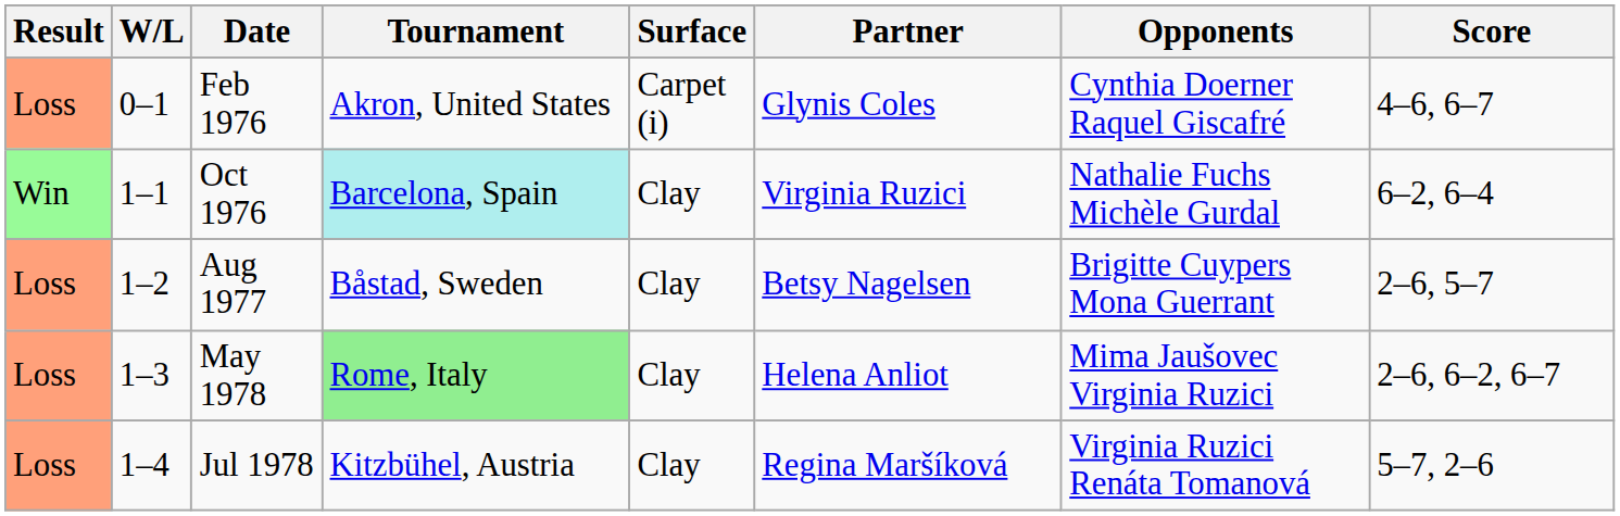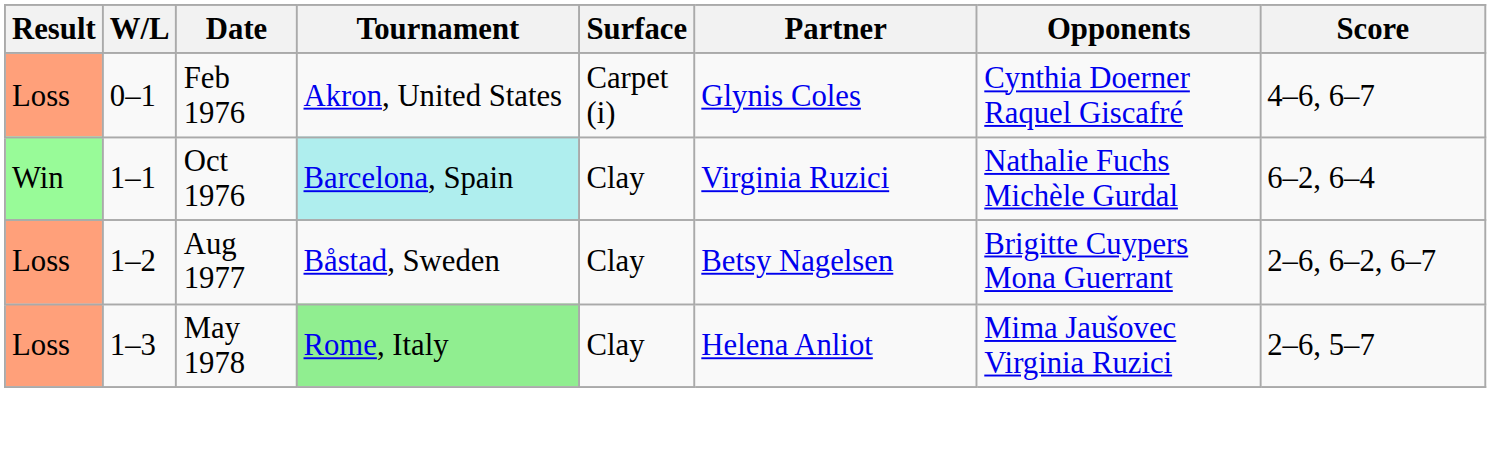Aug 1977 | Score: 2–6, 5–7 -> 2–6, 6–2, 6–7
May 1978 | Score: 2–6, 6–2, 6–7 -> 2–6, 5–7
- row: Loss | 1–4 | Jul 1978 | Kitzbühel, Austria | Clay | Regina Maršíková | Virginia Ruzici Renáta Tomanová | 5–7, 2–6
